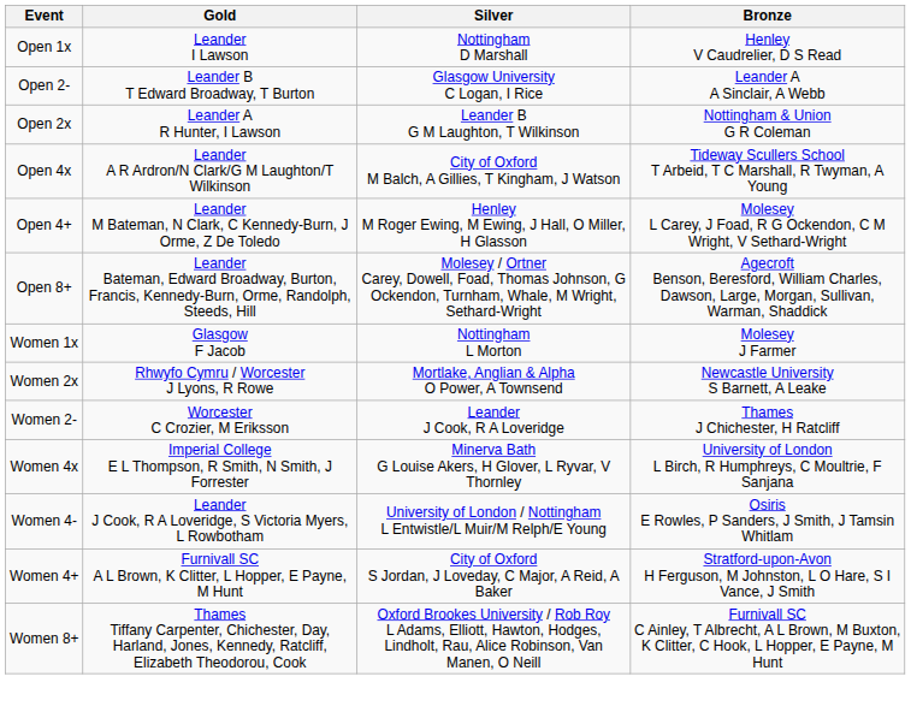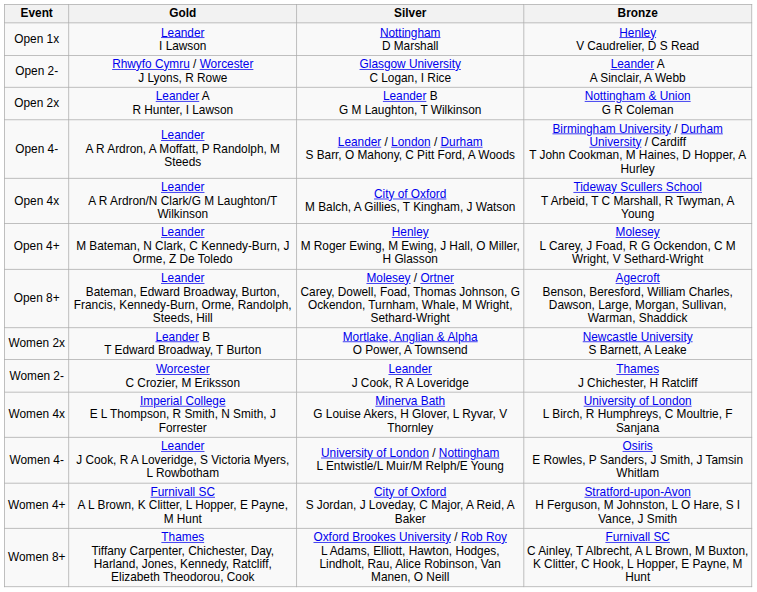Open 2- | Gold: Leander B T Edward Broadway, T Burton -> Rhwyfo Cymru / Worcester J Lyons, R Rowe
+ row: Open 4- | Leander A R Ardron, A Moffatt, P Randolph, M Steeds | Leander / London / Durham S Barr, O Mahony, C Pitt Ford, A Woods | Birmingham University / Durham University / Cardiff T John Cookman, M Haines, D Hopper, A Hurley
- row: Women 1x | Glasgow F Jacob | Nottingham L Morton | Molesey J Farmer
Women 2x | Gold: Rhwyfo Cymru / Worcester J Lyons, R Rowe -> Leander B T Edward Broadway, T Burton
